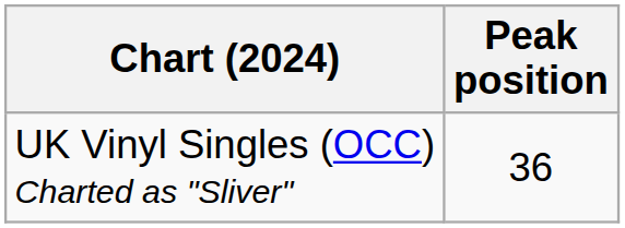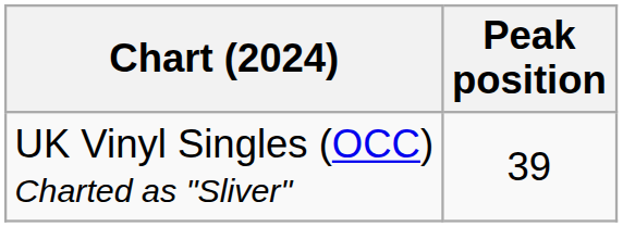UK Vinyl Singles (OCC) Charted as "Sliver" | Peak position: 36 -> 39
